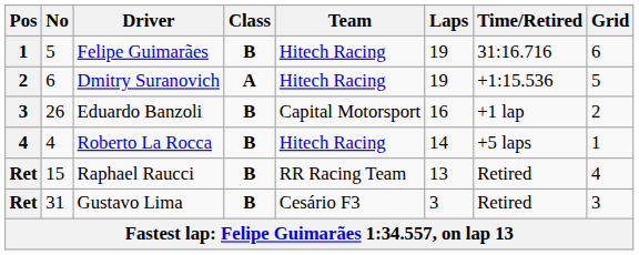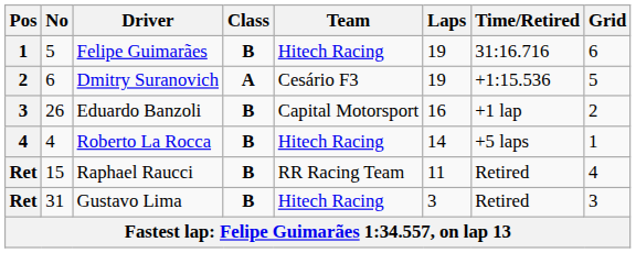Dmitry Suranovich | Team: Hitech Racing -> Cesário F3
Raphael Raucci | Laps: 13 -> 11
Gustavo Lima | Team: Cesário F3 -> Hitech Racing
